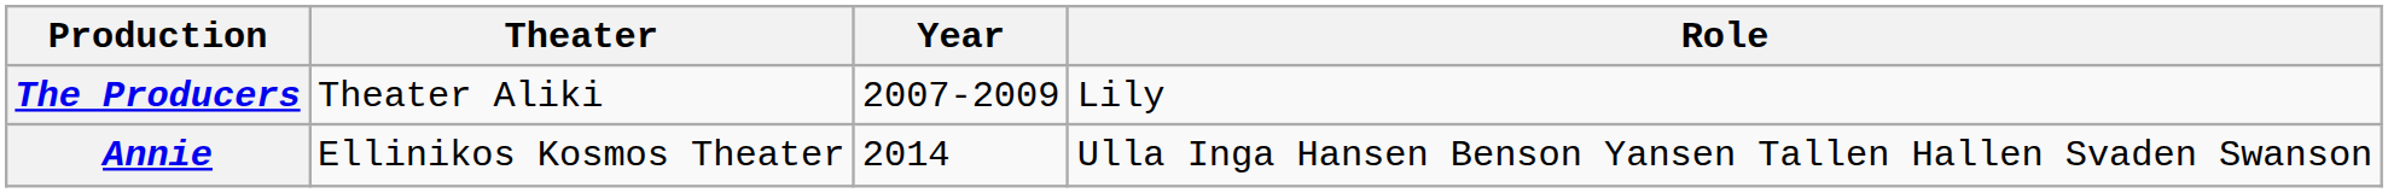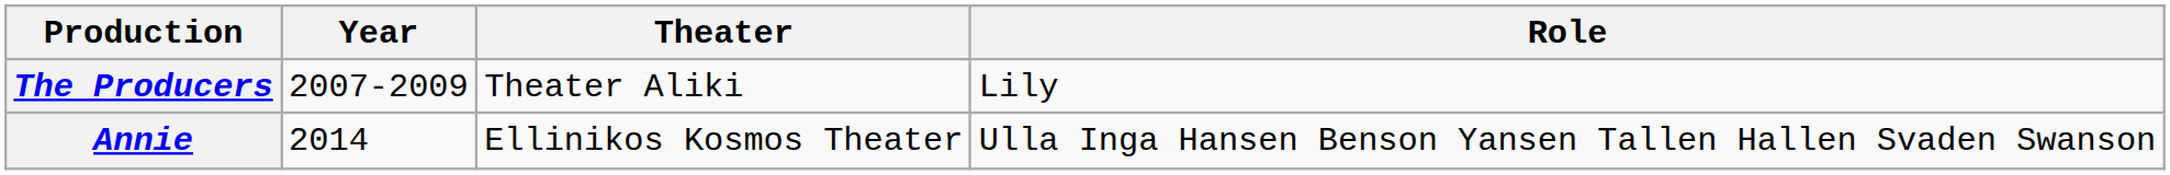columns swapped: Year <-> Theater
